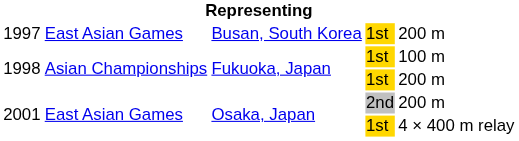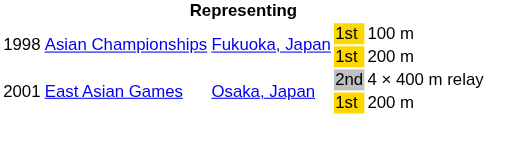- row: 1997 | East Asian Games | Busan, South Korea | 1st | 200 m
2001 / 2nd | column 5: 200 m -> 4 × 400 m relay
2001 / 1st | column 5: 4 × 400 m relay -> 200 m
